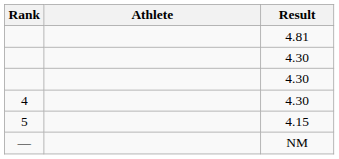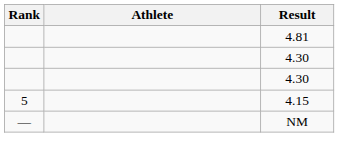- row: 4 | 4.30
